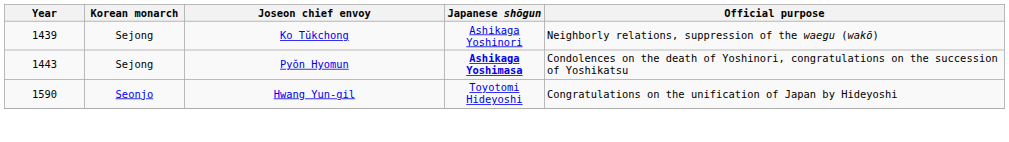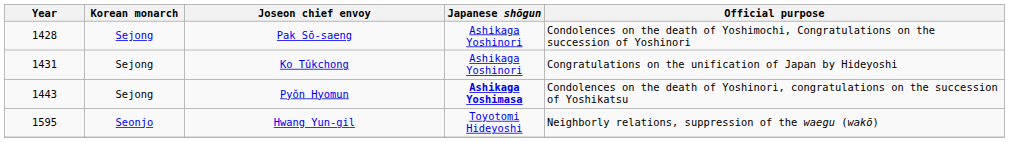+ row: 1428 | Sejong | Pak Sŏ-saeng | Ashikaga Yoshinori | Condolences on the death of Yoshimochi, Congratulations on the succession of Yoshinori
Ko Tŭkchong | Year: 1439 -> 1431
Ko Tŭkchong | Official purpose: Neighborly relations, suppression of the waegu (wakō) -> Congratulations on the unification of Japan by Hideyoshi
Hwang Yun-gil | Year: 1590 -> 1595
Hwang Yun-gil | Official purpose: Congratulations on the unification of Japan by Hideyoshi -> Neighborly relations, suppression of the waegu (wakō)
